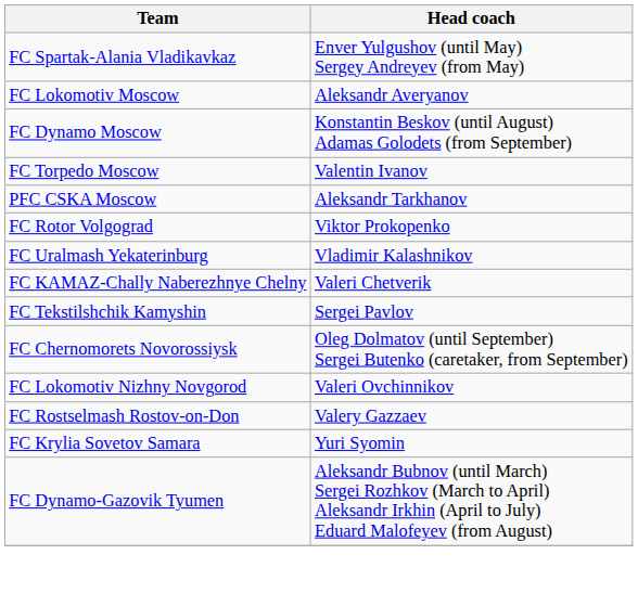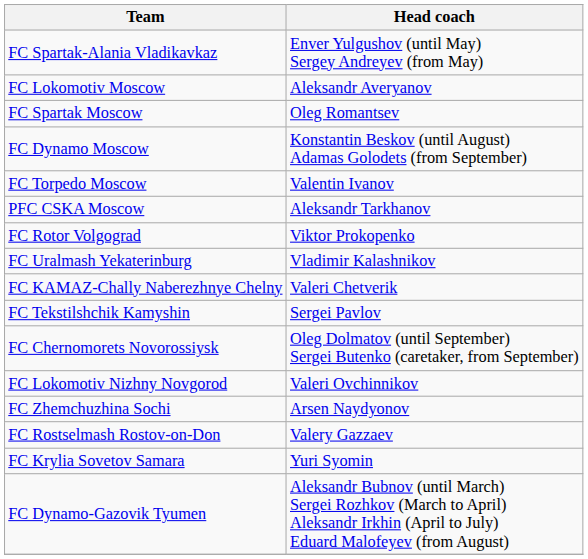+ row: FC Spartak Moscow | Oleg Romantsev
+ row: FC Zhemchuzhina Sochi | Arsen Naydyonov
